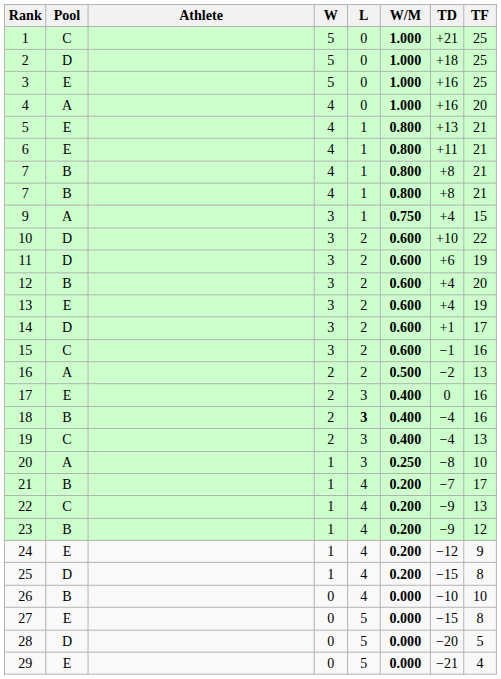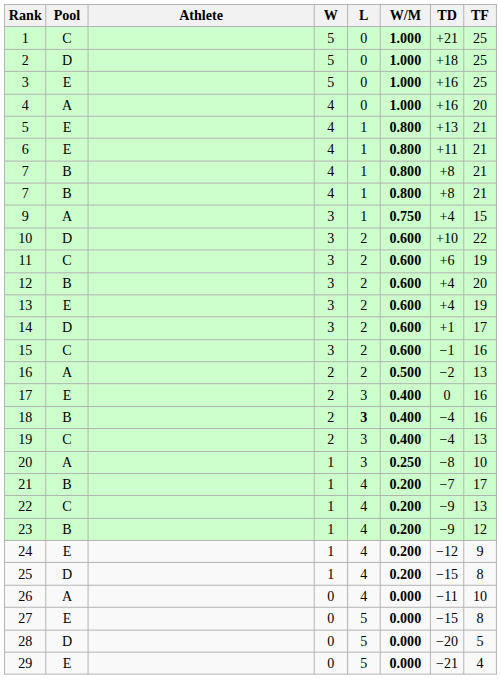11 | Pool: D -> C
26 | Pool: B -> A
26 | TD: −10 -> −11
